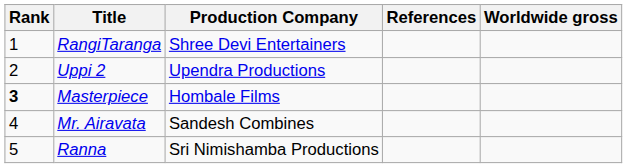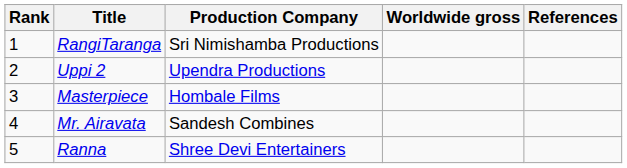columns swapped: Worldwide gross <-> References
RangiTaranga | Production Company: Shree Devi Entertainers -> Sri Nimishamba Productions
Masterpiece | Rank: bold -> normal
Ranna | Production Company: Sri Nimishamba Productions -> Shree Devi Entertainers
